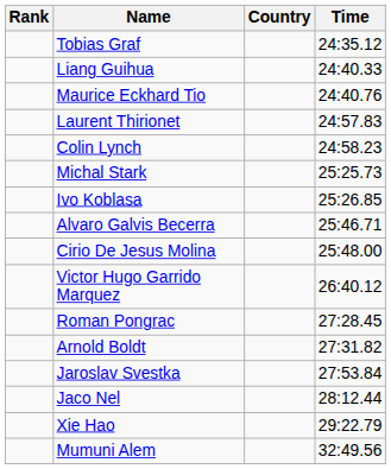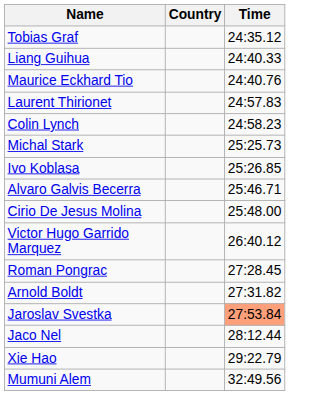- column: Rank
Jaroslav Svestka | Time: no background -> lightsalmon background
